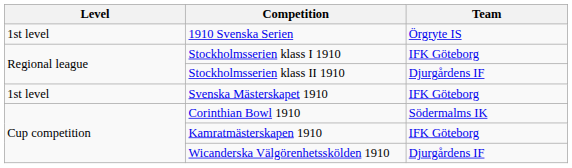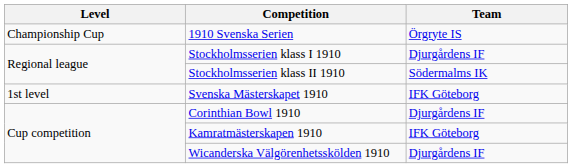1910 Svenska Serien | Level: 1st level -> Championship Cup
Stockholmsserien klass I 1910 | Team: IFK Göteborg -> Djurgårdens IF
Stockholmsserien klass II 1910 | Team: Djurgårdens IF -> Södermalms IK
Corinthian Bowl 1910 | Team: Södermalms IK -> Djurgårdens IF
